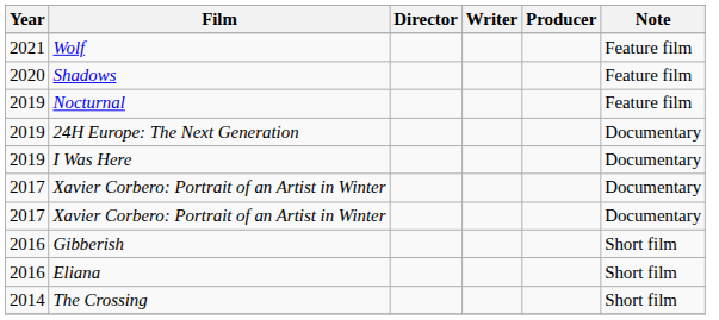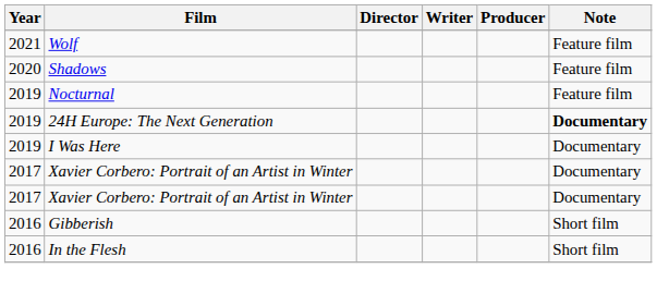24H Europe: The Next Generation | Note: normal -> bold
- row: 2016 | Eliana | Short film
+ row: 2016 | In the Flesh | Short film
- row: 2014 | The Crossing | Short film
